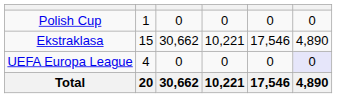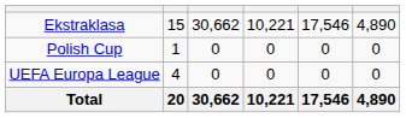rows swapped: Ekstraklasa <-> Polish Cup
UEFA Europa League | column 6: lavender background -> no background
